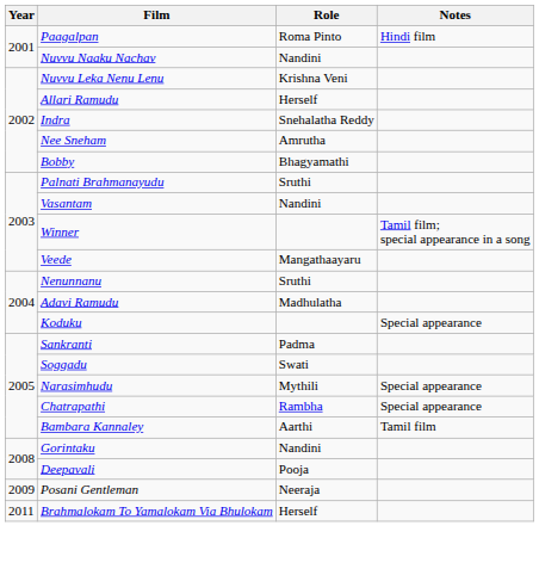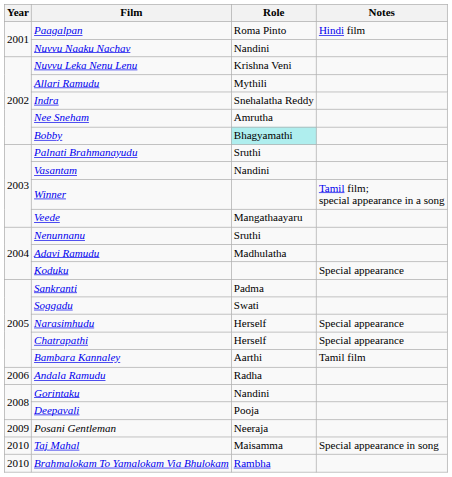Allari Ramudu | Role: Herself -> Mythili
Bobby | Role: no background -> paleturquoise background
Narasimhudu | Role: Mythili -> Herself
Chatrapathi | Role: Rambha -> Herself
+ row: 2006 | Andala Ramudu | Radha
+ row: 2010 | Taj Mahal | Maisamma | Special appearance in song
Brahmalokam To Yamalokam Via Bhulokam | Year: 2011 -> 2010
Brahmalokam To Yamalokam Via Bhulokam | Role: Herself -> Rambha
